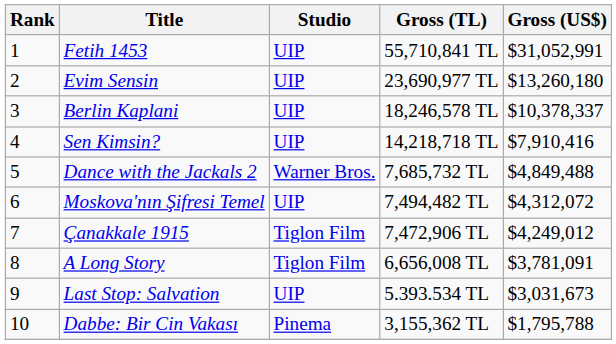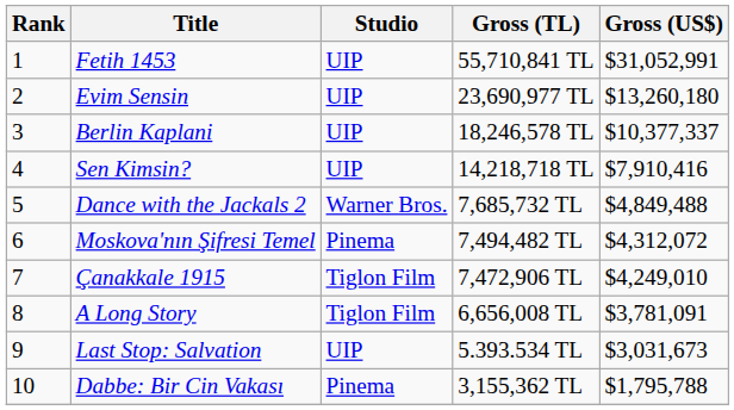Berlin Kaplani | Gross (US$): $10,378,337 -> $10,377,337
Moskova'nın Şifresi Temel | Studio: UIP -> Pinema
Çanakkale 1915 | Gross (US$): $4,249,012 -> $4,249,010
